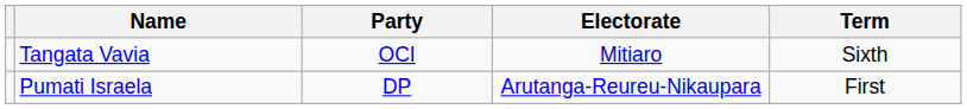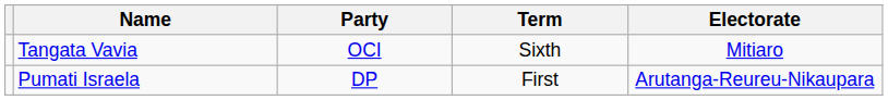columns swapped: Electorate <-> Term
